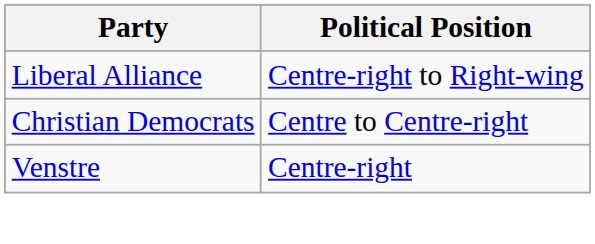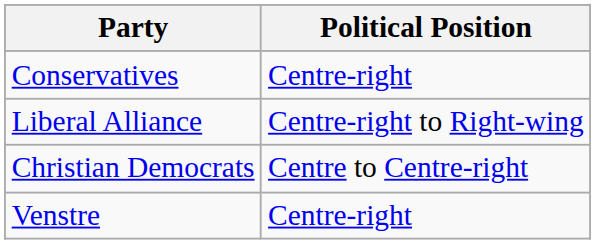+ row: Conservatives | Centre-right
